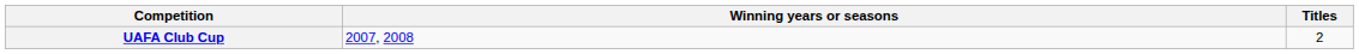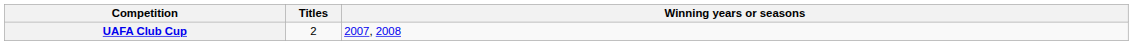columns swapped: Titles <-> Winning years or seasons
